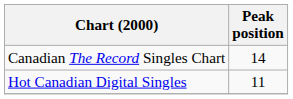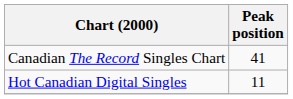Canadian The Record Singles Chart | Peak position: 14 -> 41
